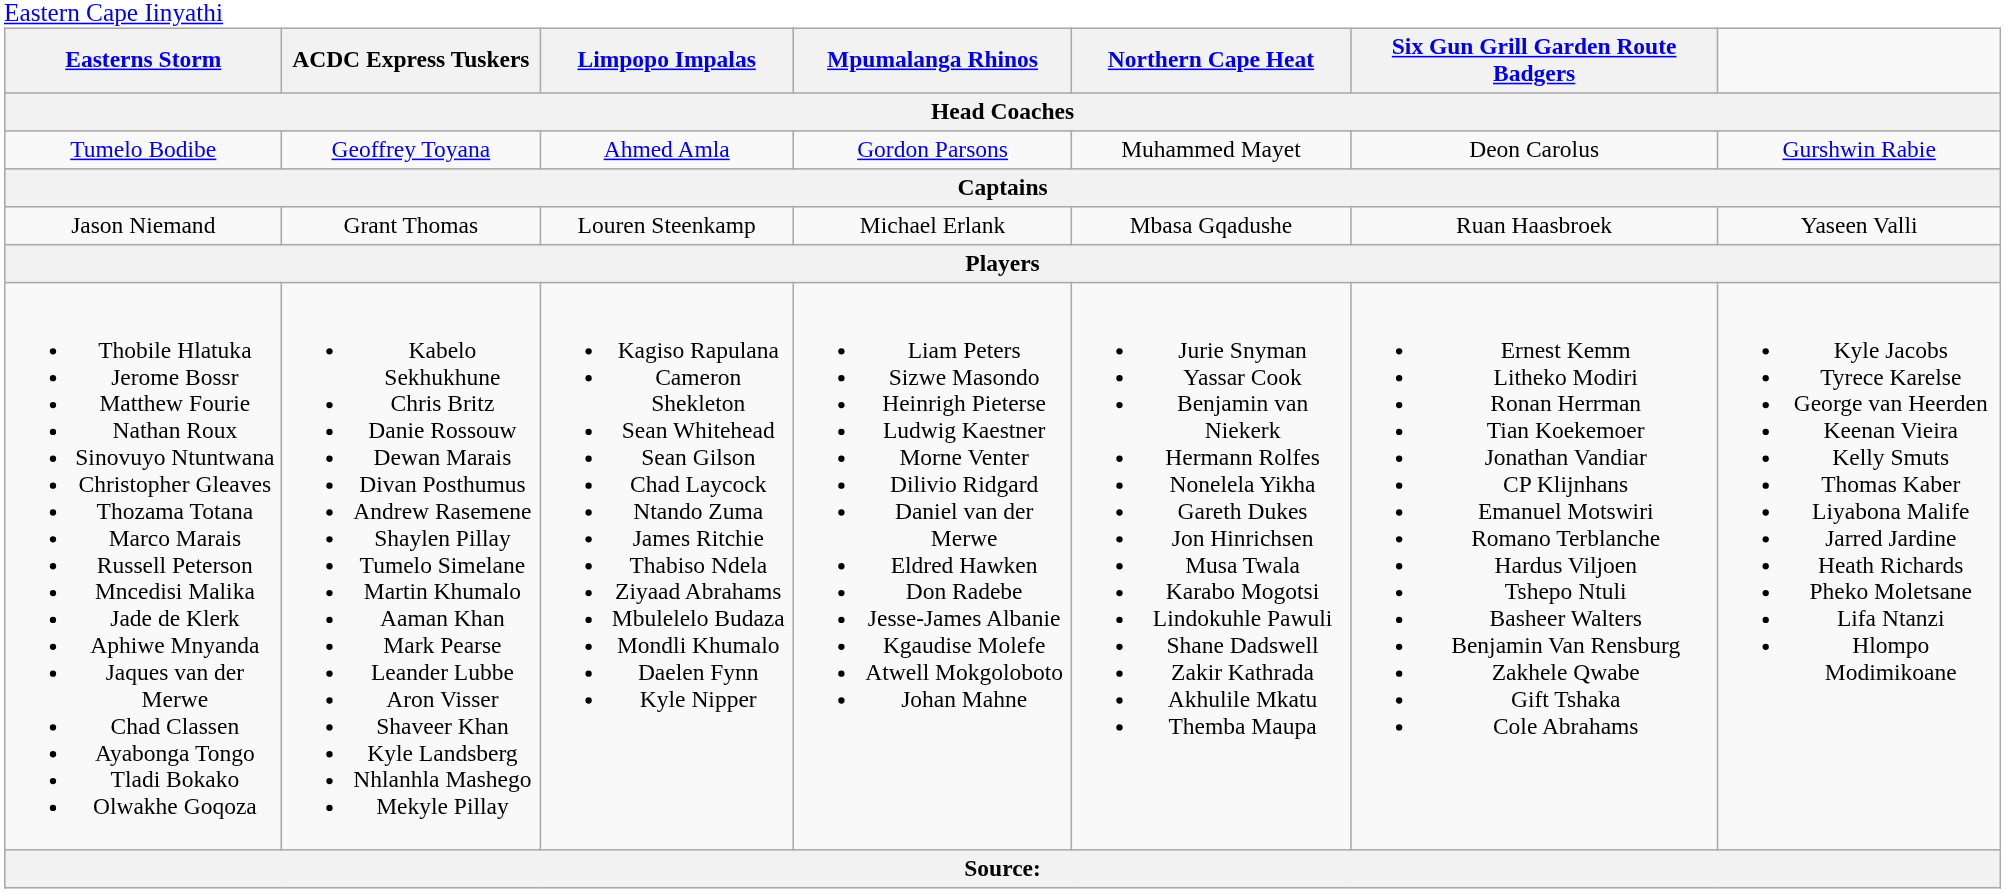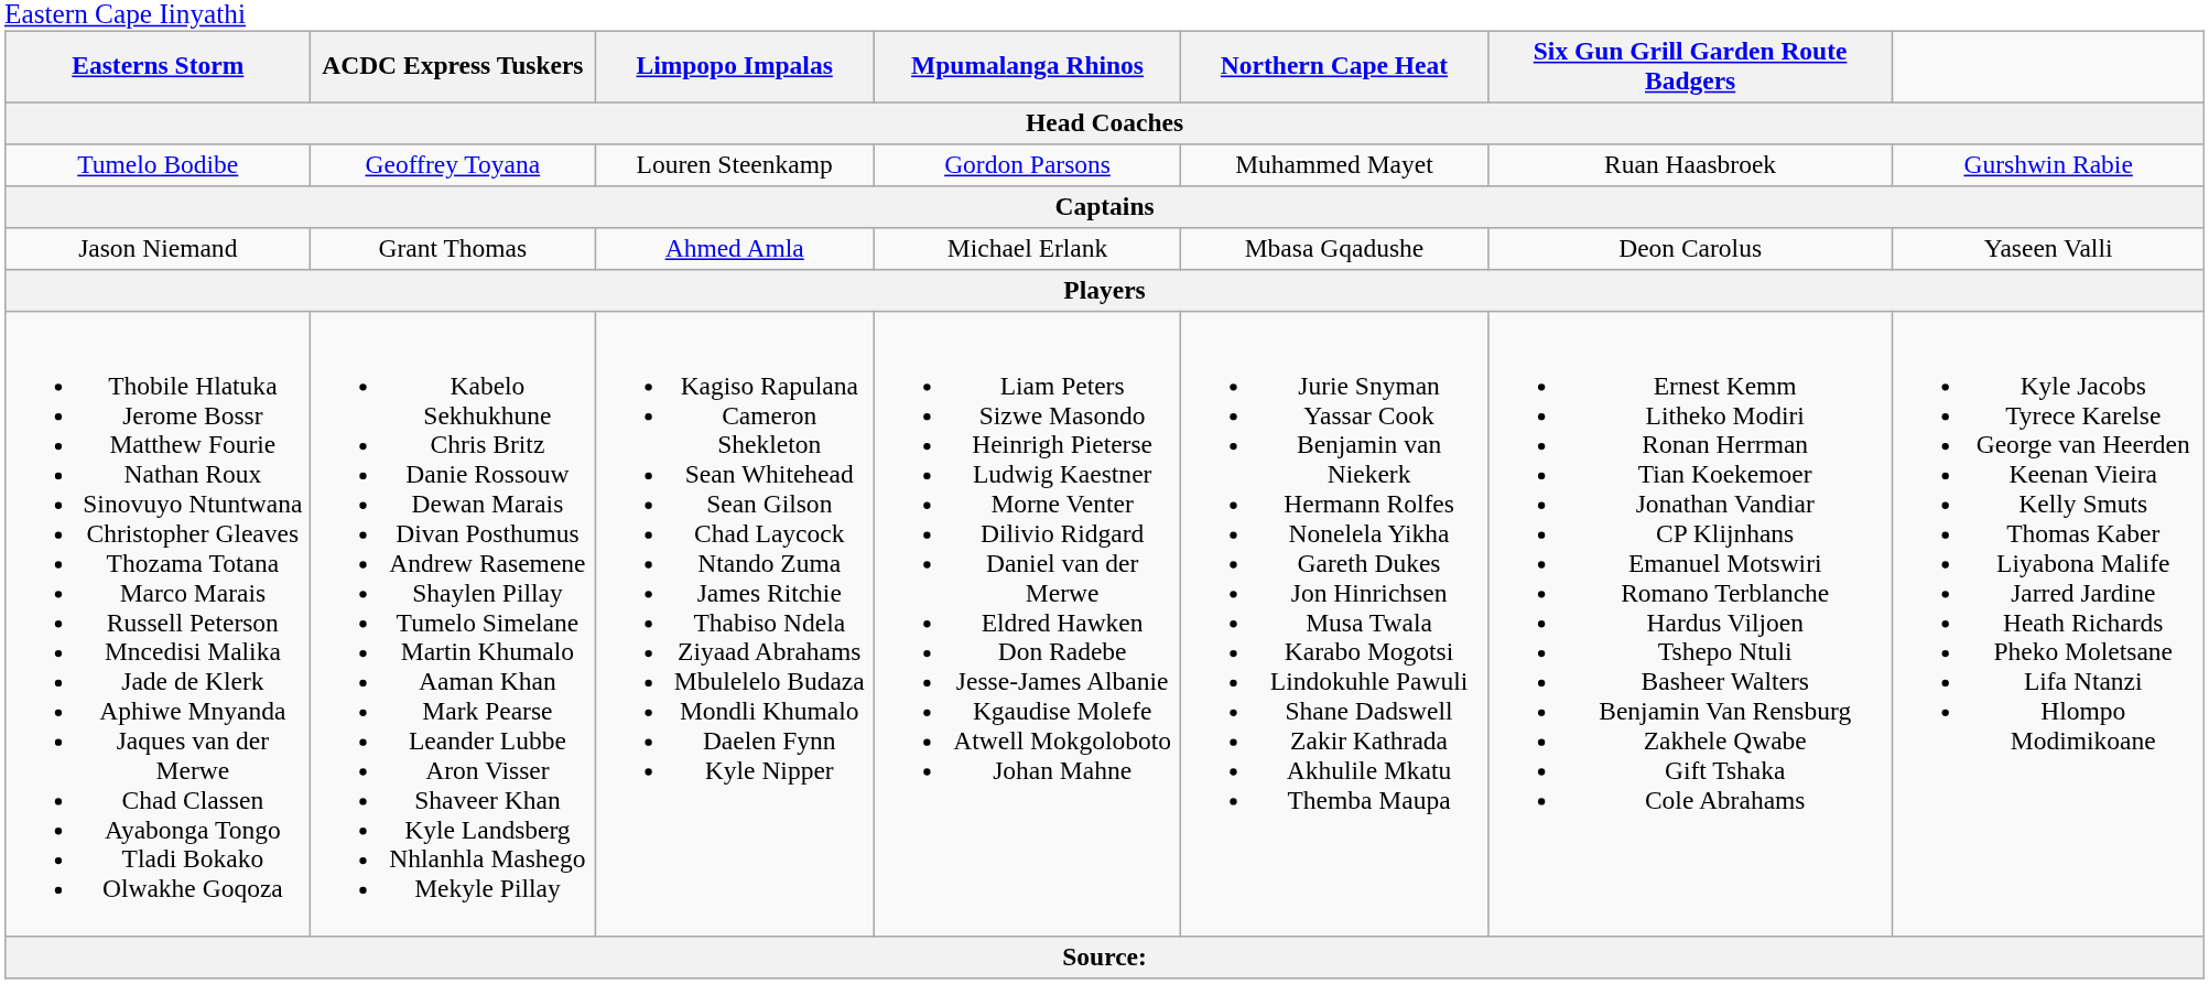Tumelo Bodibe | ACDC Express Tuskers: Ahmed Amla -> Louren Steenkamp
Tumelo Bodibe | Northern Cape Heat: Deon Carolus -> Ruan Haasbroek
Jason Niemand | ACDC Express Tuskers: Louren Steenkamp -> Ahmed Amla
Jason Niemand | Northern Cape Heat: Ruan Haasbroek -> Deon Carolus
